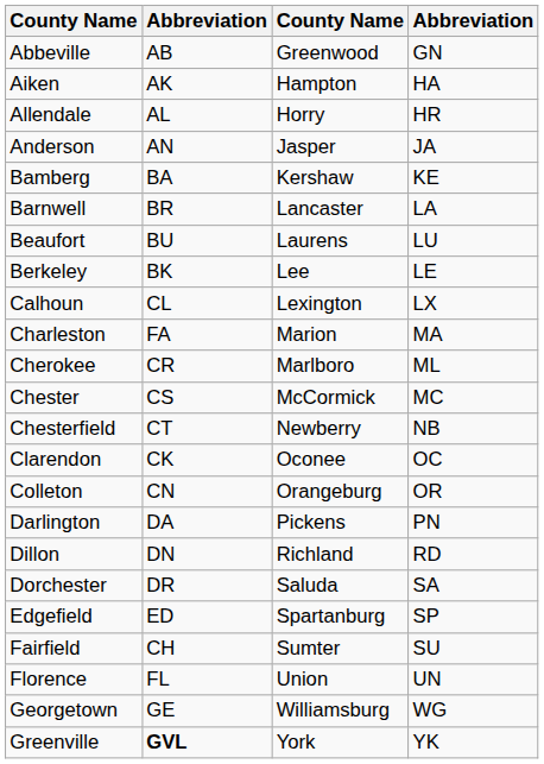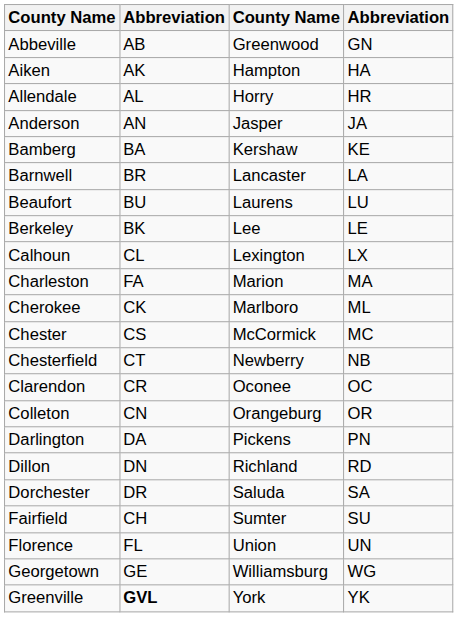Cherokee | column 2: CR -> CK
Clarendon | column 2: CK -> CR
- row: Edgefield | ED | Spartanburg | SP
